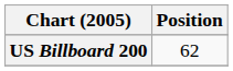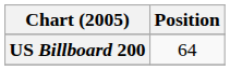US Billboard 200 | Position: 62 -> 64
